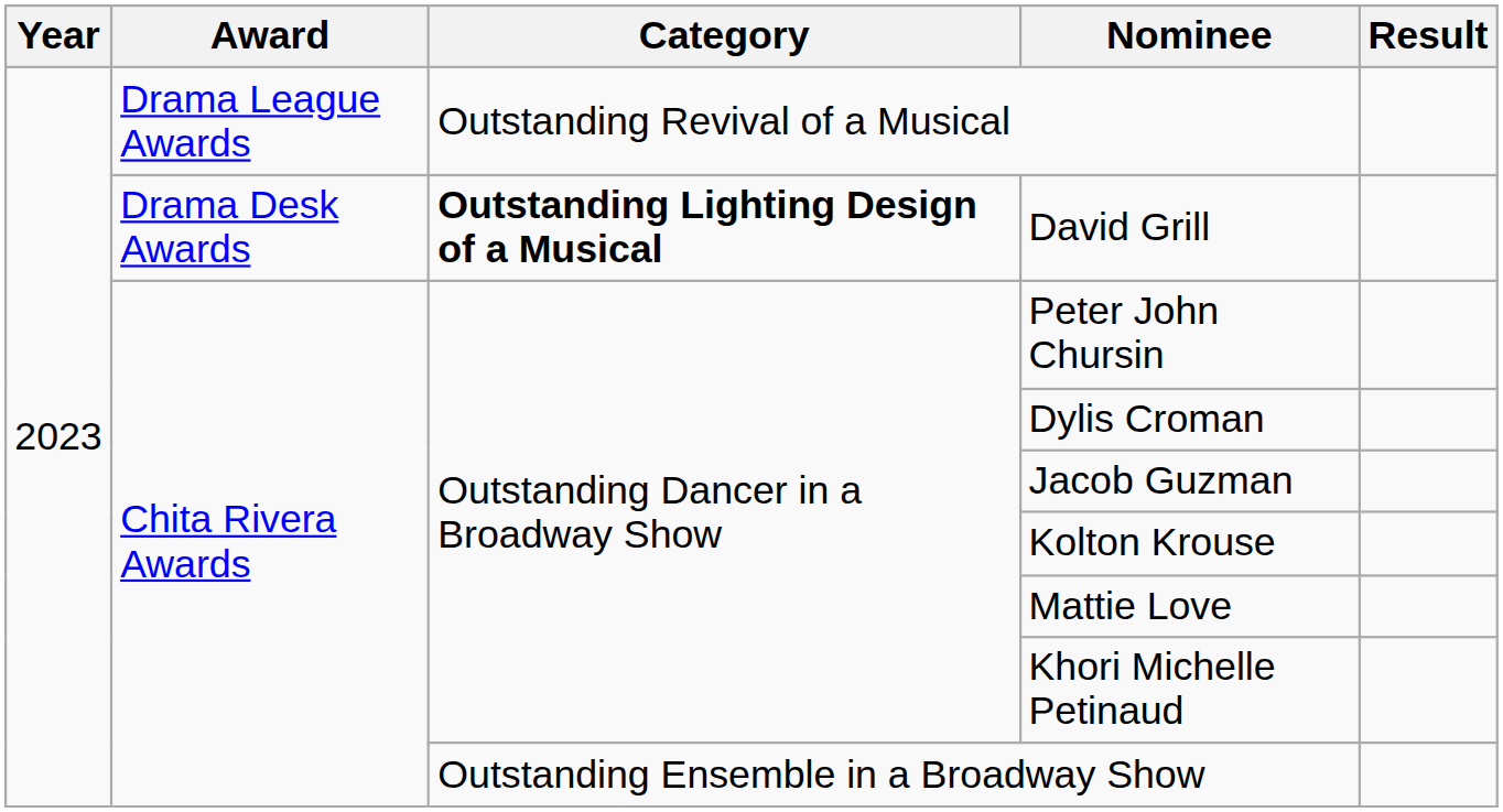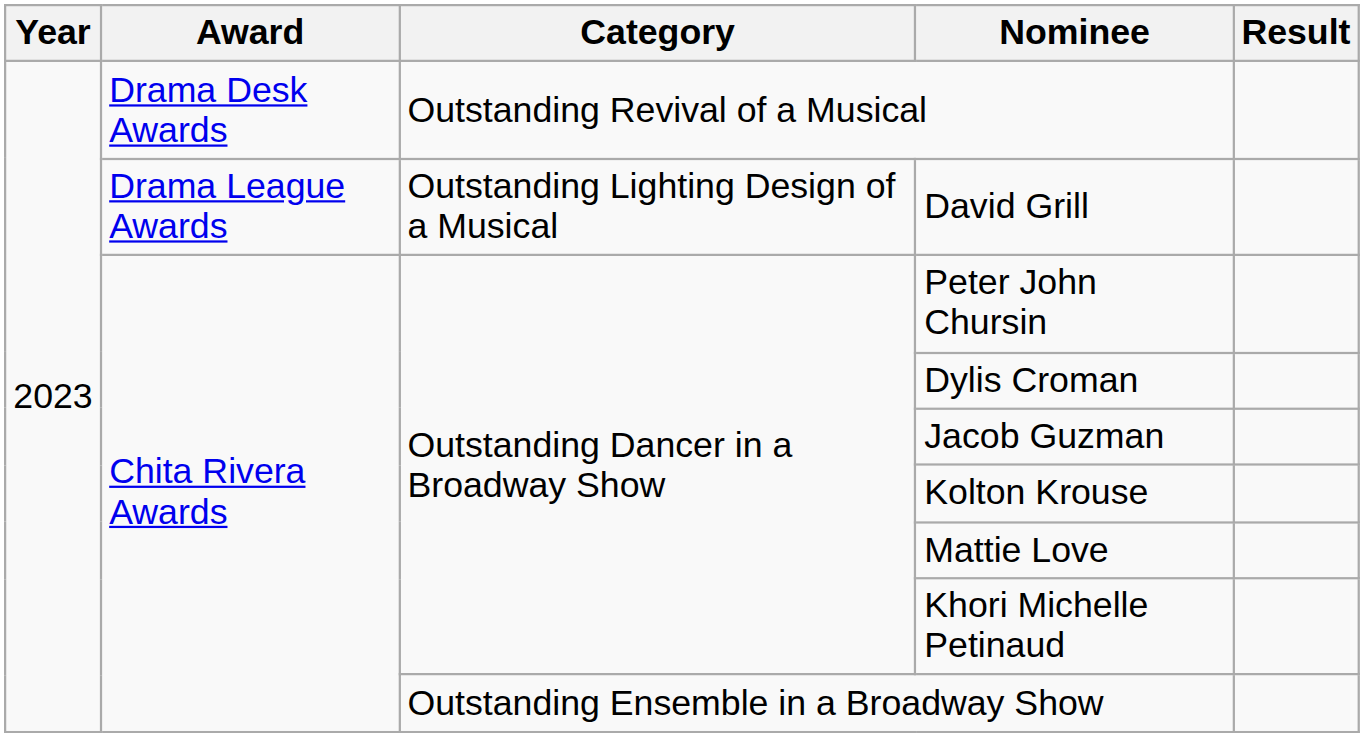Outstanding Revival of a Musical | Award: Drama League Awards -> Drama Desk Awards
David Grill | Award: Drama Desk Awards -> Drama League Awards
David Grill | Category: bold -> normal
